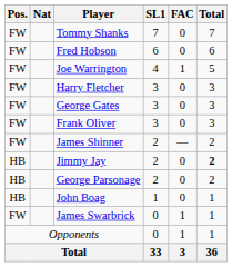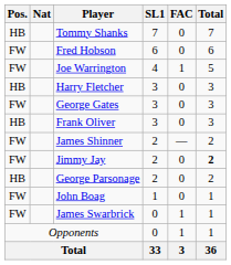Tommy Shanks | Pos.: FW -> HB
Harry Fletcher | Pos.: FW -> HB
Frank Oliver | Pos.: FW -> HB
Jimmy Jay | Pos.: HB -> FW
John Boag | Pos.: HB -> FW
